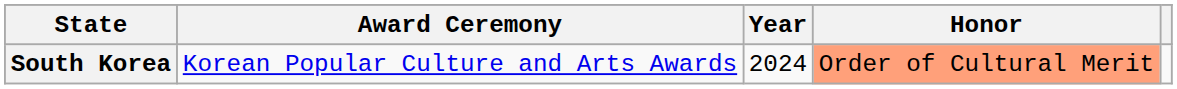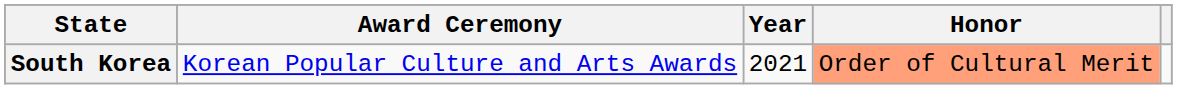South Korea | Year: 2024 -> 2021
